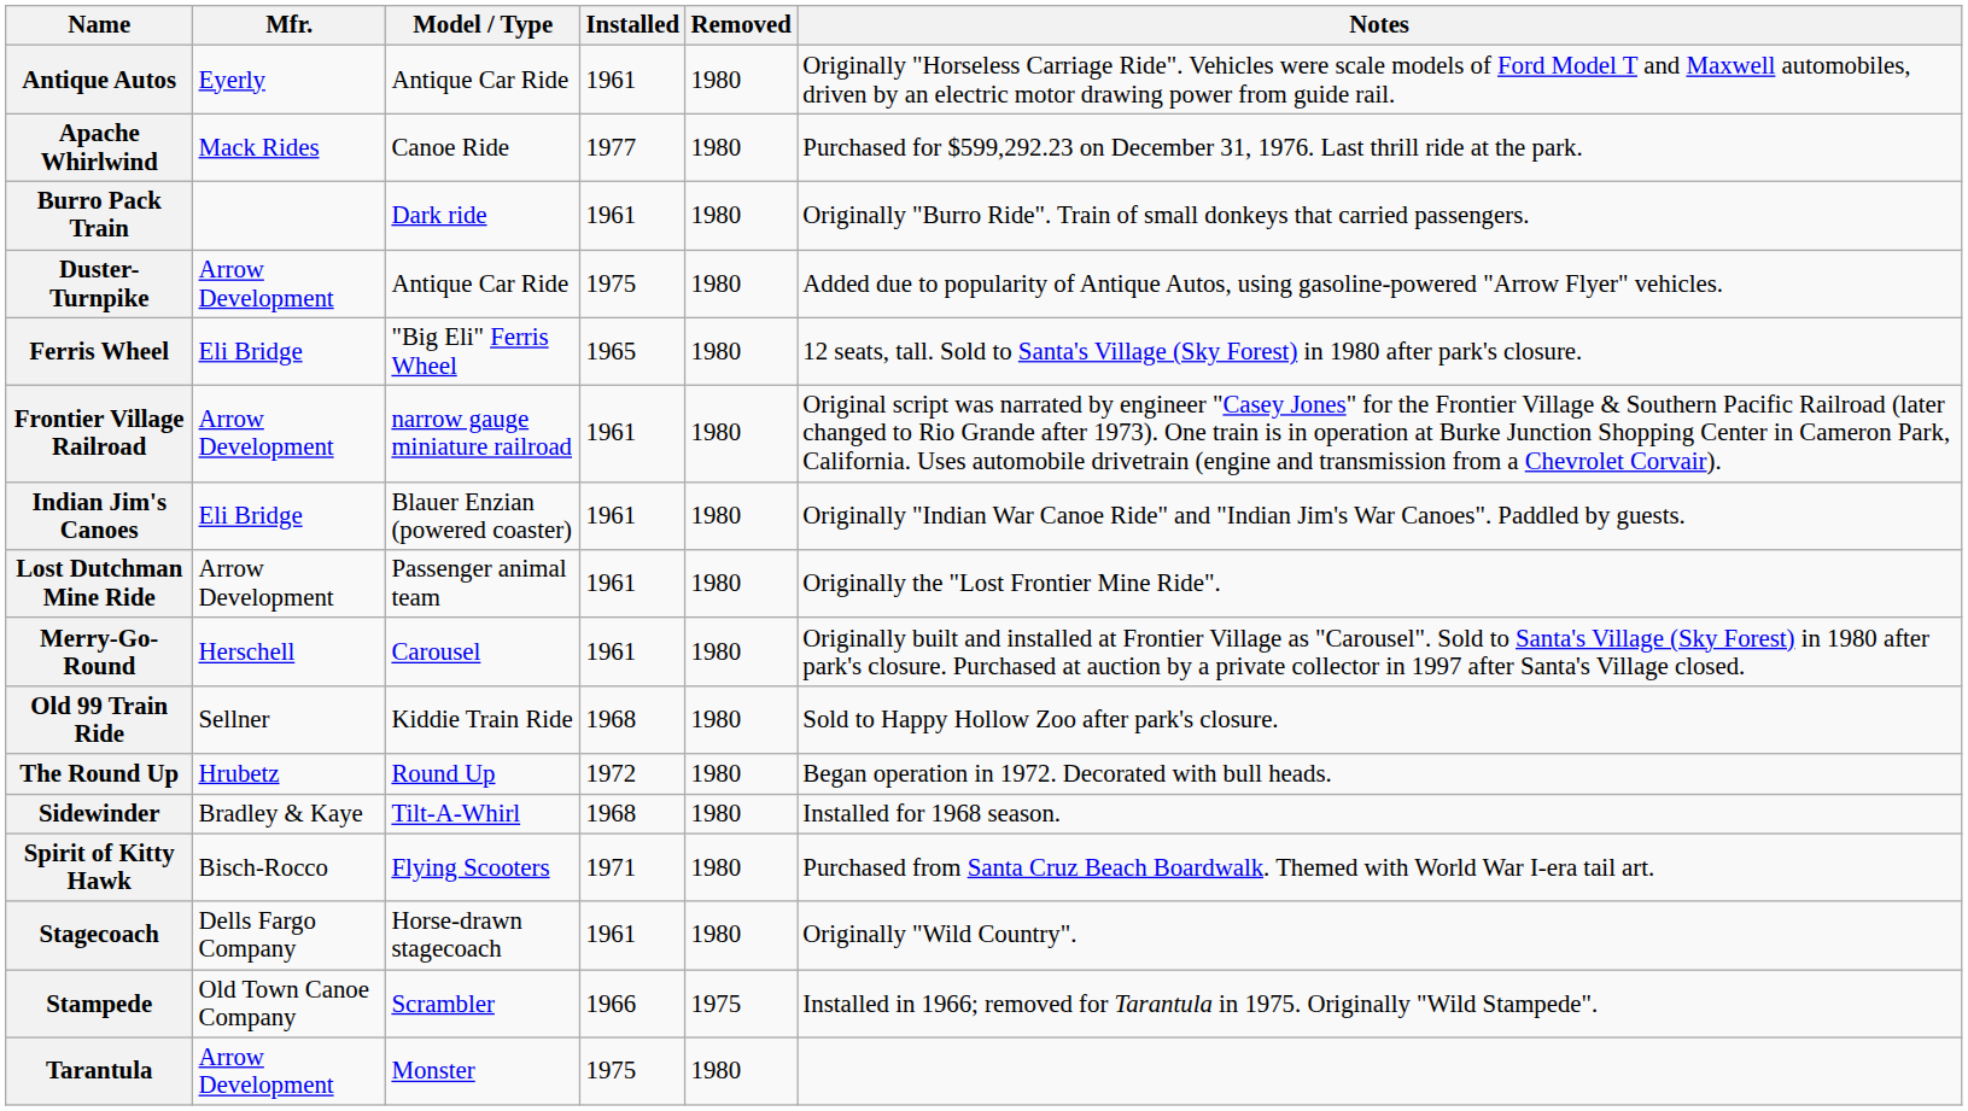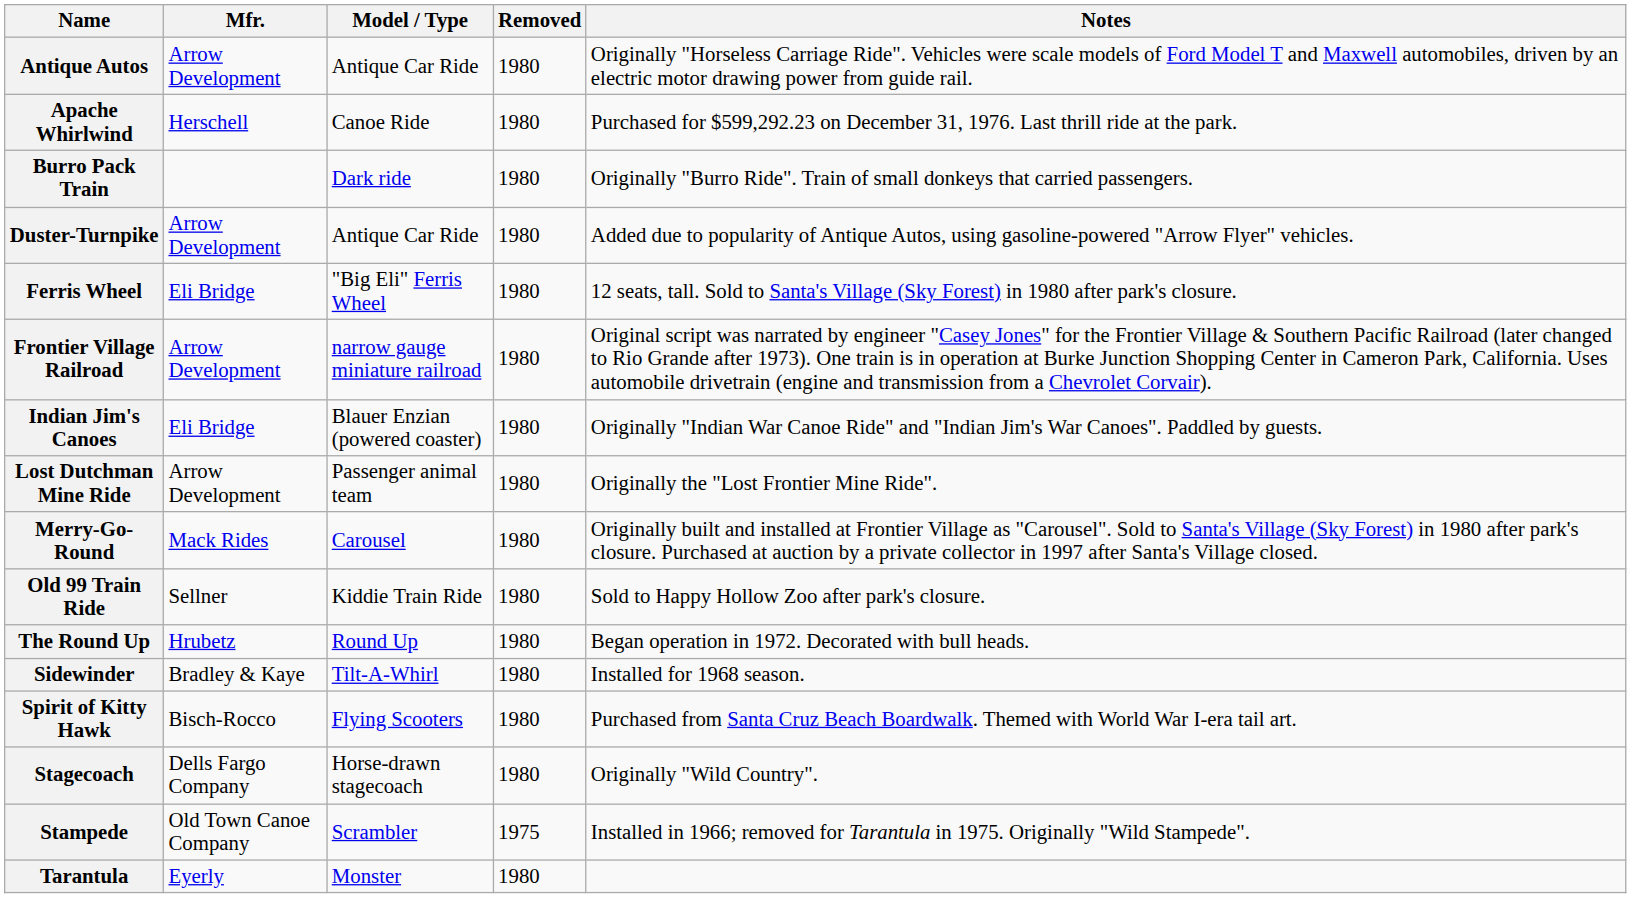- column: Installed | 1961 | 1977 | 1961 | 1975 | 1965 | 1961 | 1961 | 1961 | 1961 | 1968 | 1972 | 1968 | 1971 | 1961 | 1966 | 1975
Antique Autos | Mfr.: Eyerly -> Arrow Development
Apache Whirlwind | Mfr.: Mack Rides -> Herschell
Merry-Go-Round | Mfr.: Herschell -> Mack Rides
Tarantula | Mfr.: Arrow Development -> Eyerly
